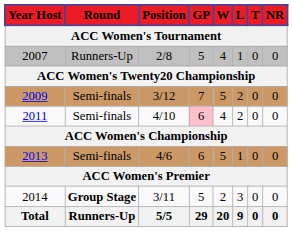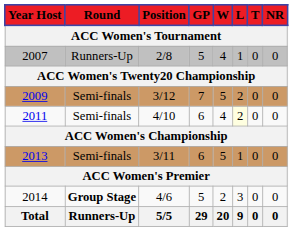2011 | GP: pink background -> no background
2011 | L: no background -> lightyellow background
2013 | Position: 4/6 -> 3/11
2014 | Position: 3/11 -> 4/6
